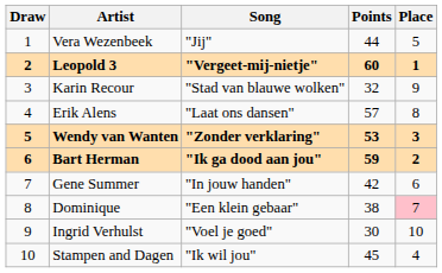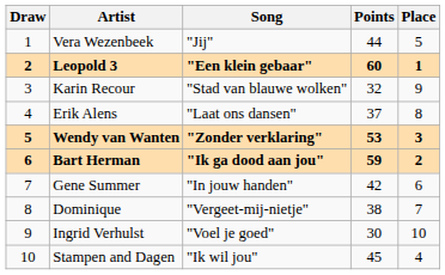Leopold 3 | Song: "Vergeet-mij-nietje" -> "Een klein gebaar"
Erik Alens | Points: 57 -> 37
Dominique | Song: "Een klein gebaar" -> "Vergeet-mij-nietje"
Dominique | Place: pink background -> no background
